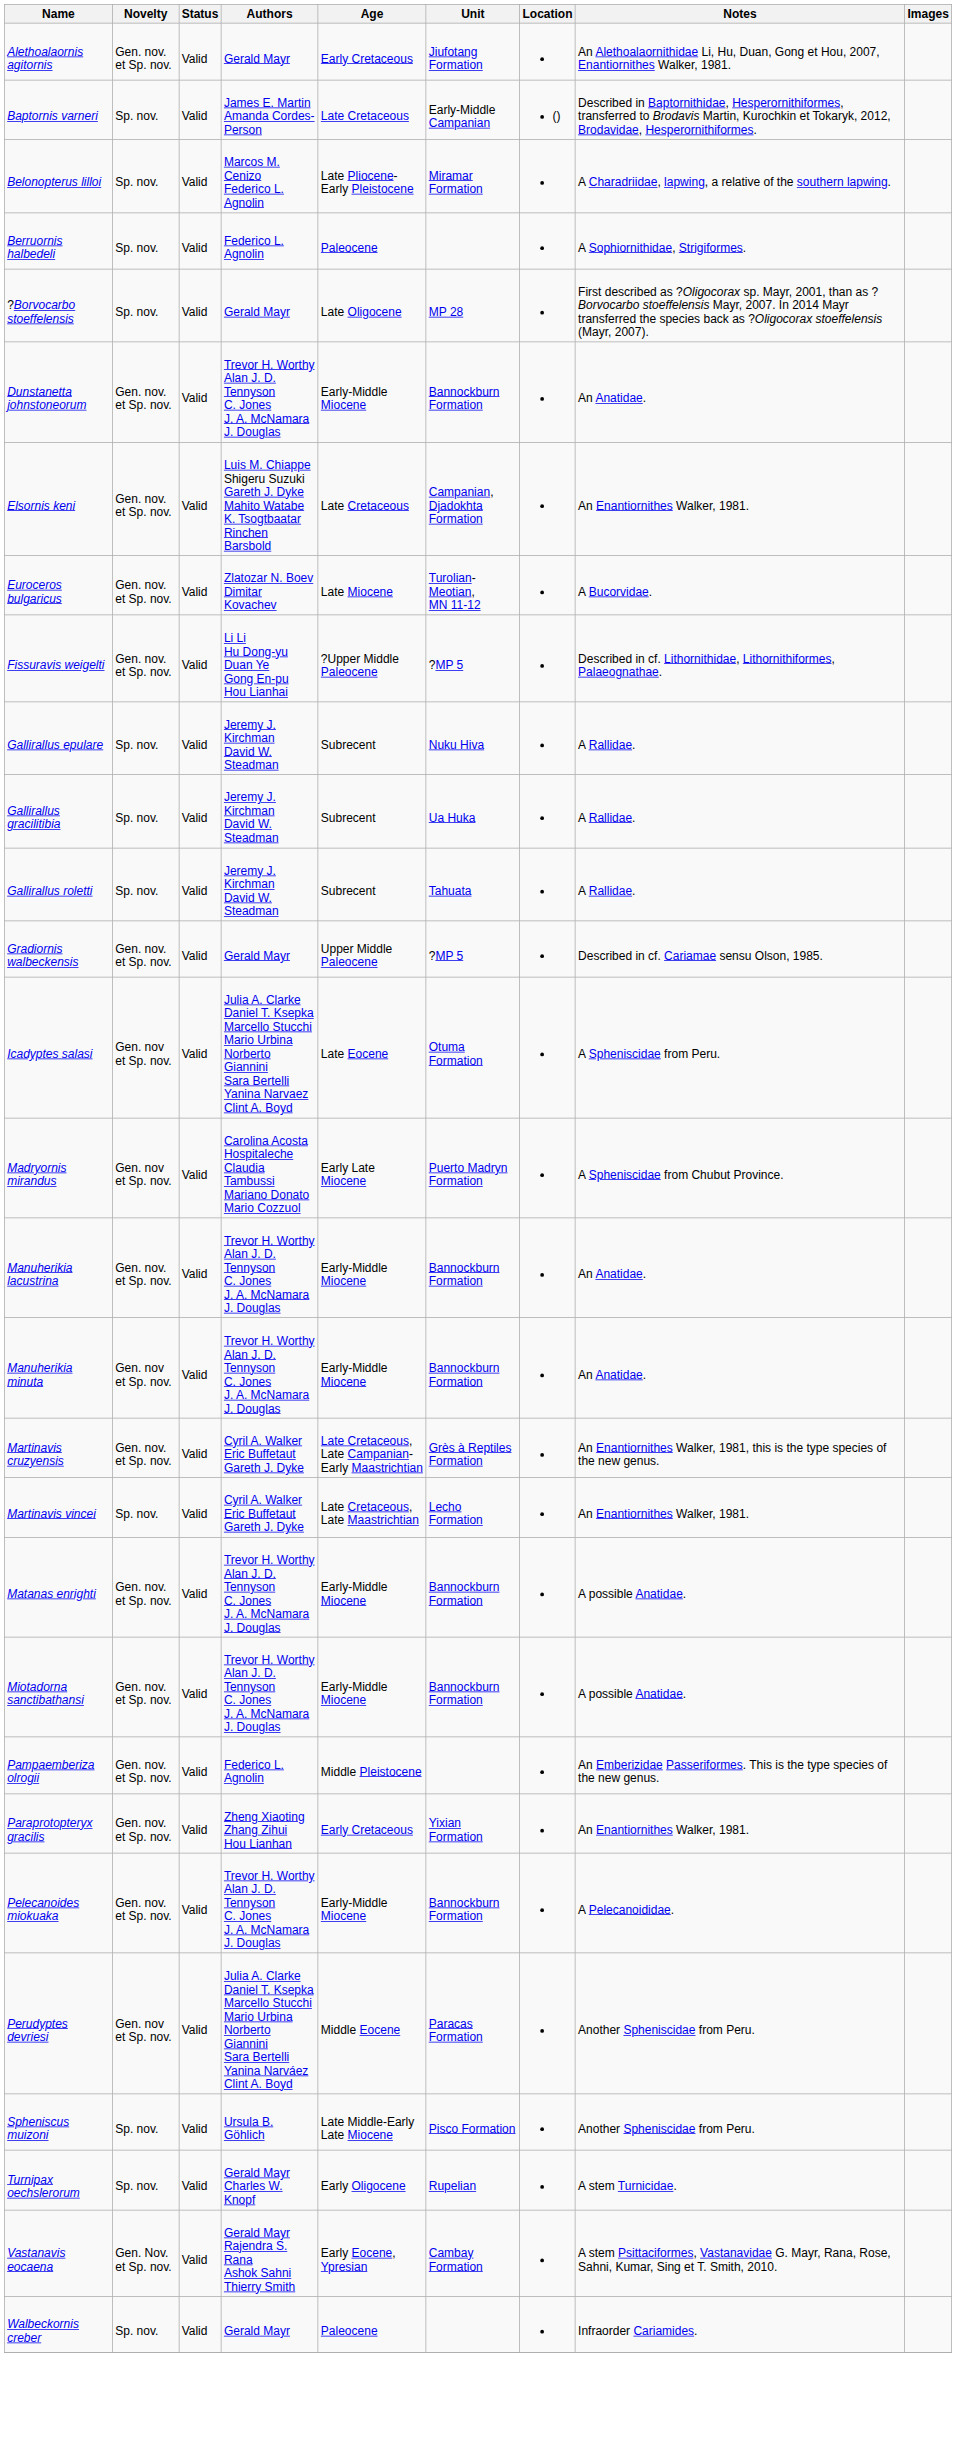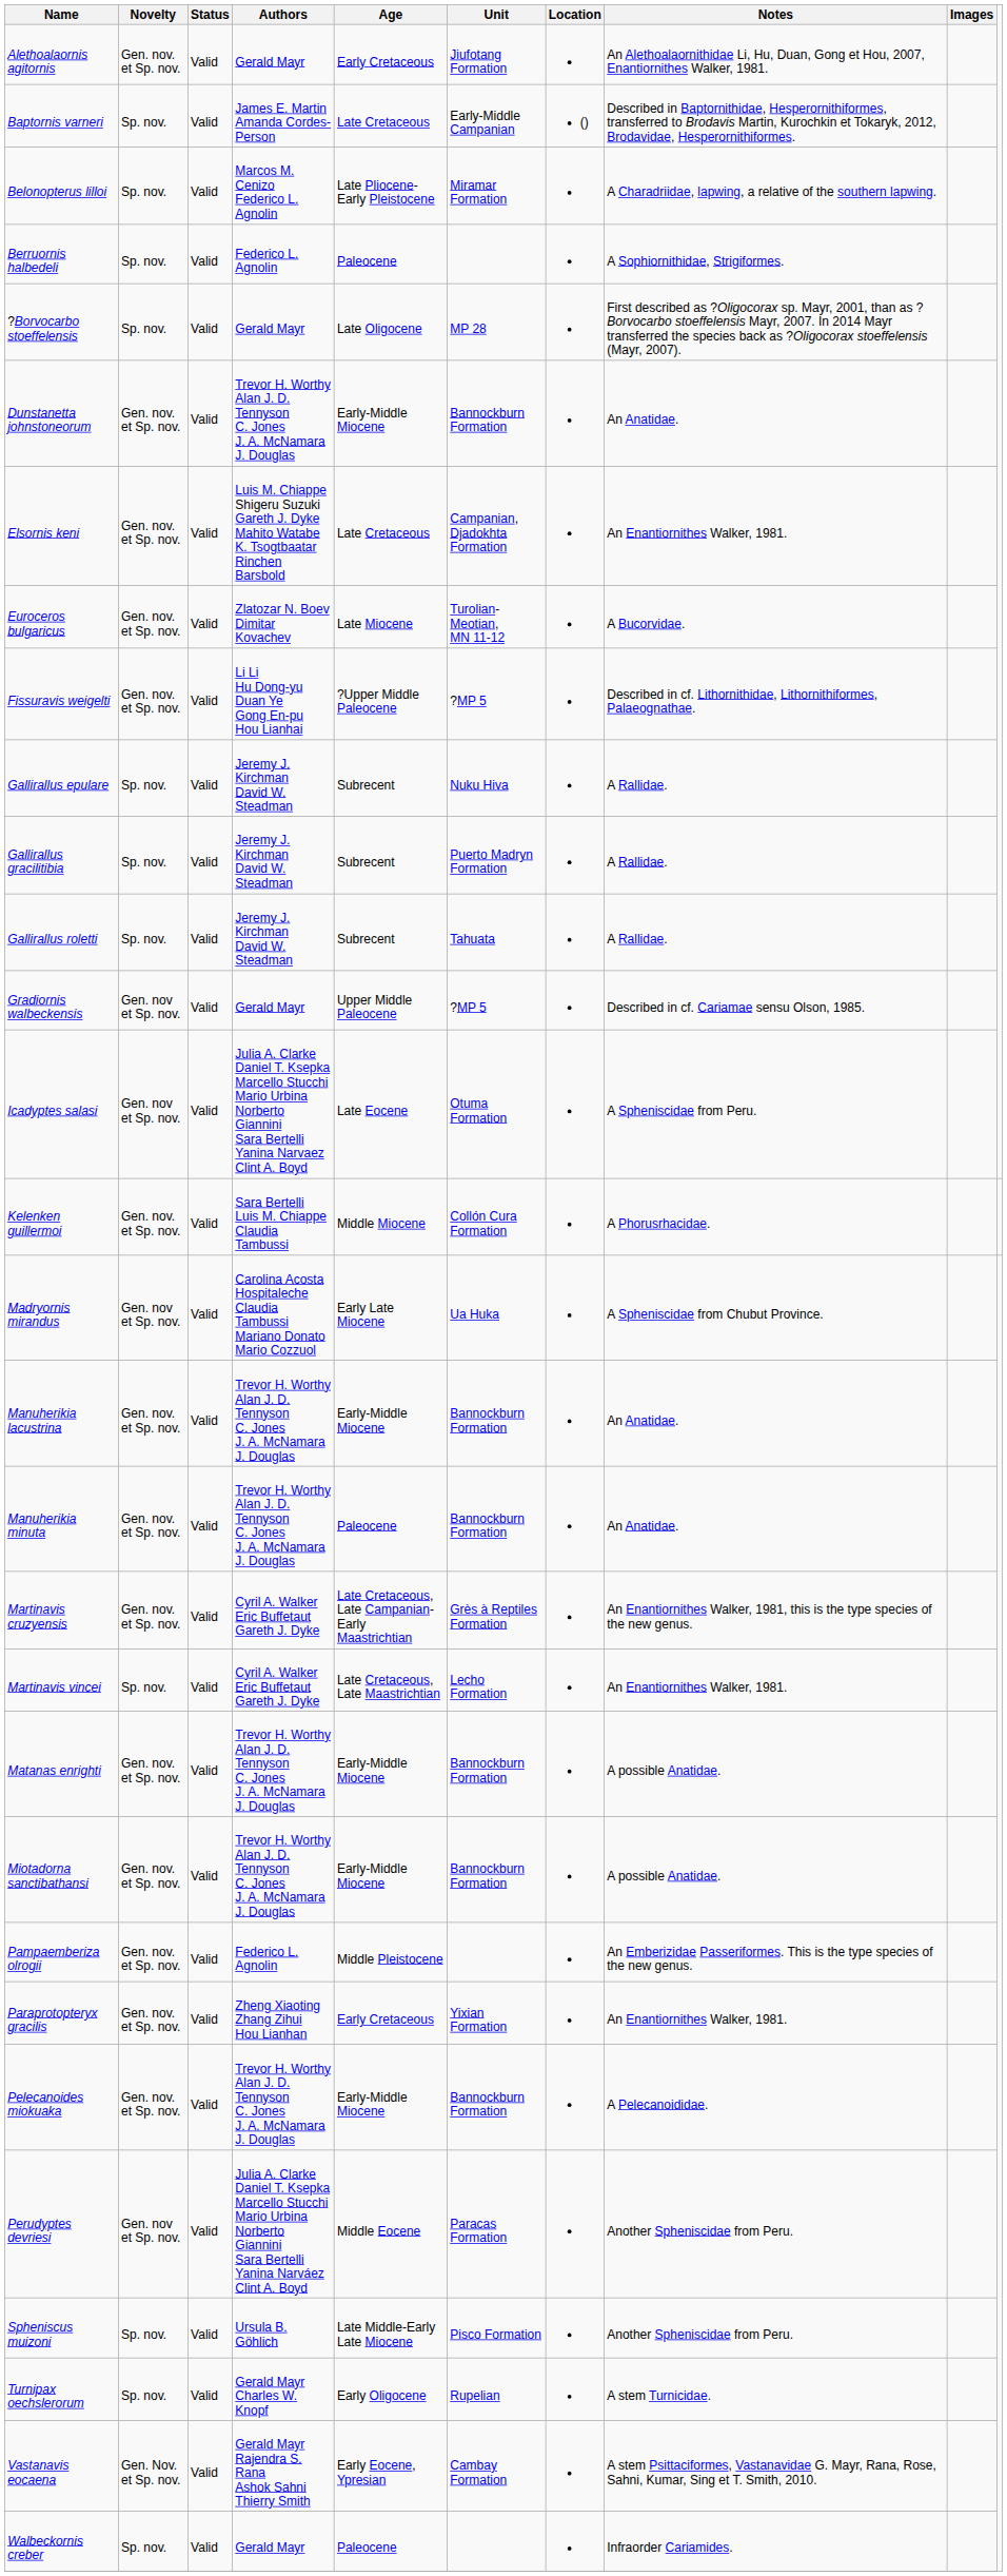Gallirallus gracilitibia | Unit: Ua Huka -> Puerto Madryn Formation
Gradiornis walbeckensis | Novelty: Gen. nov. et Sp. nov. -> Gen. nov et Sp. nov.
+ row: Kelenken guillermoi | Gen. nov. et Sp. nov. | Valid | Sara Bertelli Luis M. Chiappe Claudia Tambussi | Middle Miocene | Collón Cura Formation | A Phorusrhacidae.
Madryornis mirandus | Unit: Puerto Madryn Formation -> Ua Huka
Manuherikia minuta | Novelty: Gen. nov et Sp. nov. -> Gen. nov. et Sp. nov.
Manuherikia minuta | Age: Early-Middle Miocene -> Paleocene
